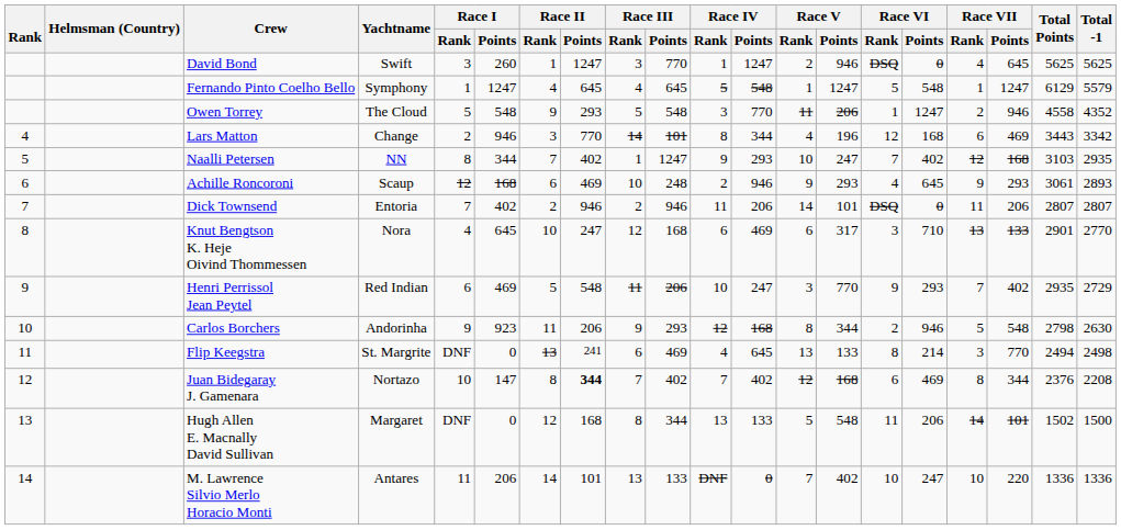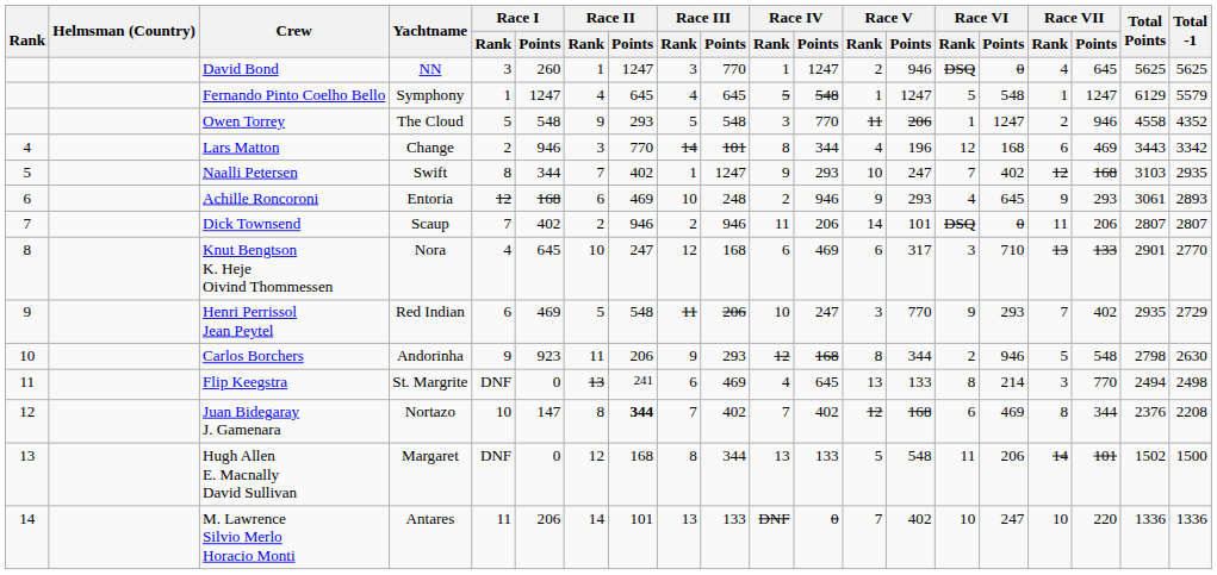David Bond | Yachtname: Swift -> NN
Naalli Petersen | Yachtname: NN -> Swift
Achille Roncoroni | Yachtname: Scaup -> Entoria
Dick Townsend | Yachtname: Entoria -> Scaup
